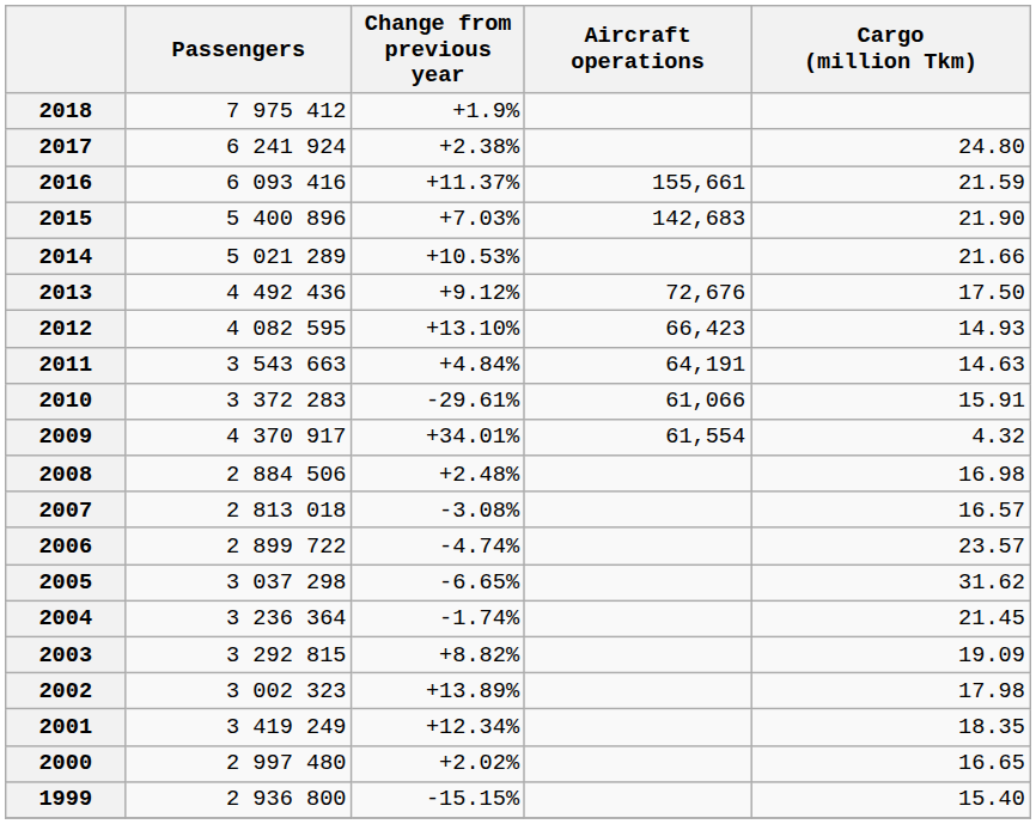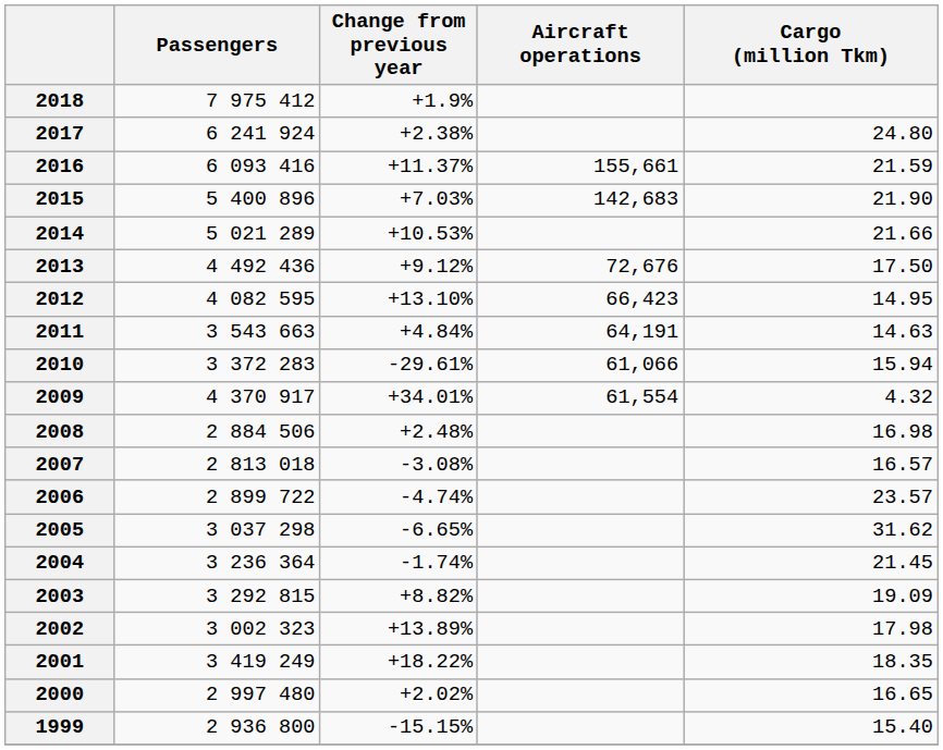2012 | Cargo (million Tkm): 14.93 -> 14.95
2010 | Cargo (million Tkm): 15.91 -> 15.94
2001 | Change from previous year: +12.34% -> +18.22%
